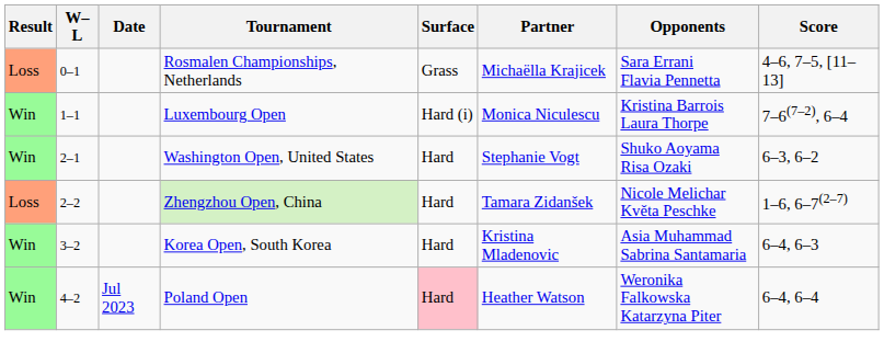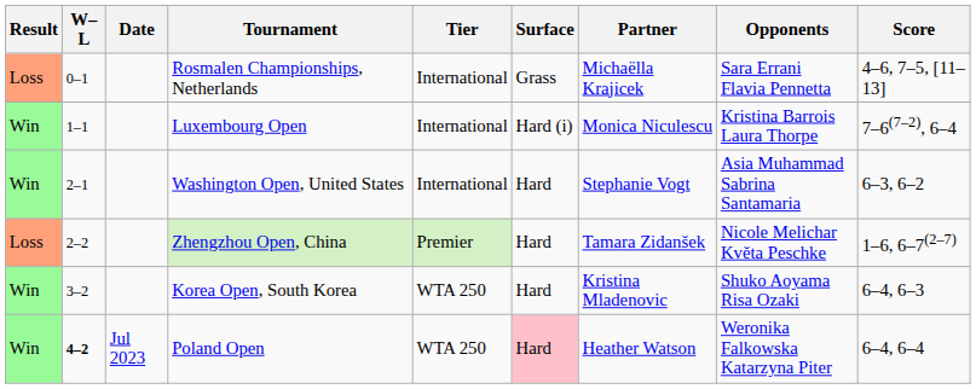+ column: Tier | International | International | International | Premier | WTA 250 | WTA 250
Washington Open, United States | Opponents: Shuko Aoyama Risa Ozaki -> Asia Muhammad Sabrina Santamaria
Korea Open, South Korea | Opponents: Asia Muhammad Sabrina Santamaria -> Shuko Aoyama Risa Ozaki
Poland Open | W–L: normal -> bold
